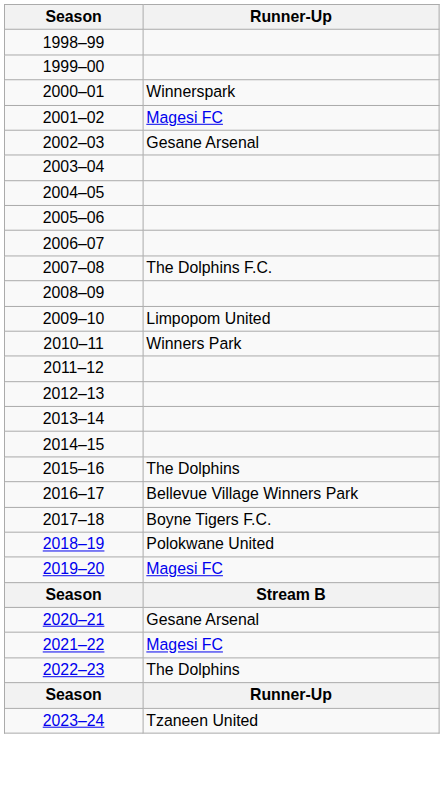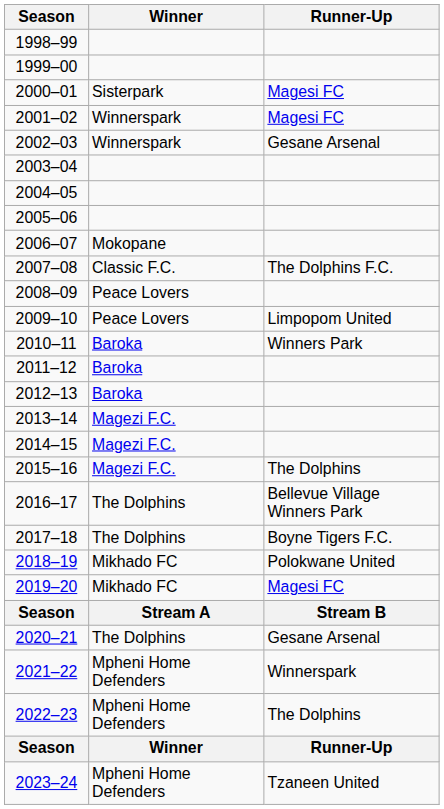+ column: Winner | Sisterpark | Winnerspark | Winnerspark | Mokopane | Classic F.C. | Peace Lovers | Peace Lovers | Baroka | Baroka | Baroka | Magezi F.C. | Magezi F.C. | Magezi F.C. | The Dolphins | The Dolphins | Mikhado FC | Mikhado FC | Stream A | The Dolphins | Mpheni Home Defenders | Mpheni Home Defenders | Winner | Mpheni Home Defenders
2000–01 | Runner-Up: Winnerspark -> Magesi FC
2021–22 | Runner-Up: Magesi FC -> Winnerspark
